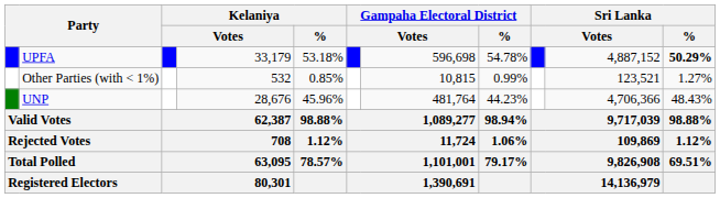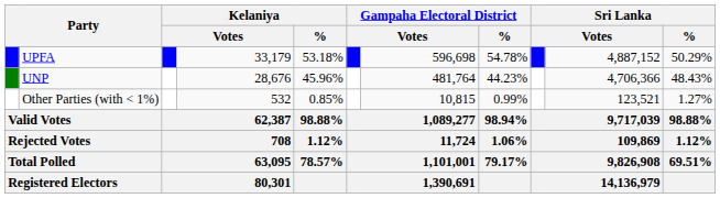UPFA | Sri Lanka / %: bold -> normal
rows swapped: UNP <-> Other Parties (with < 1%)
